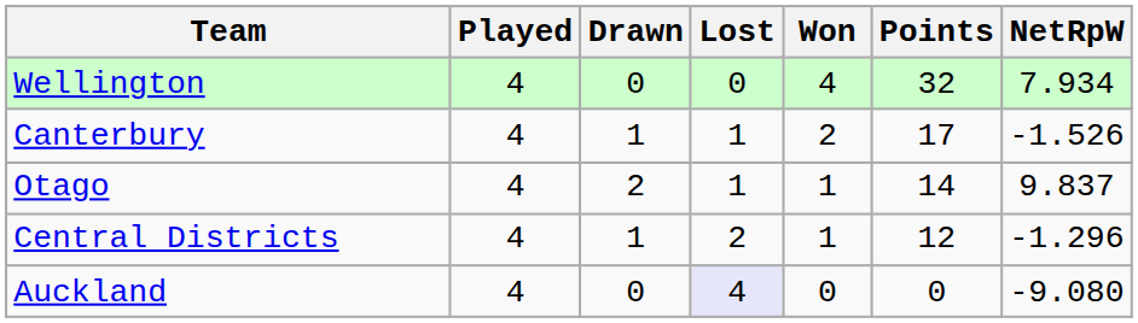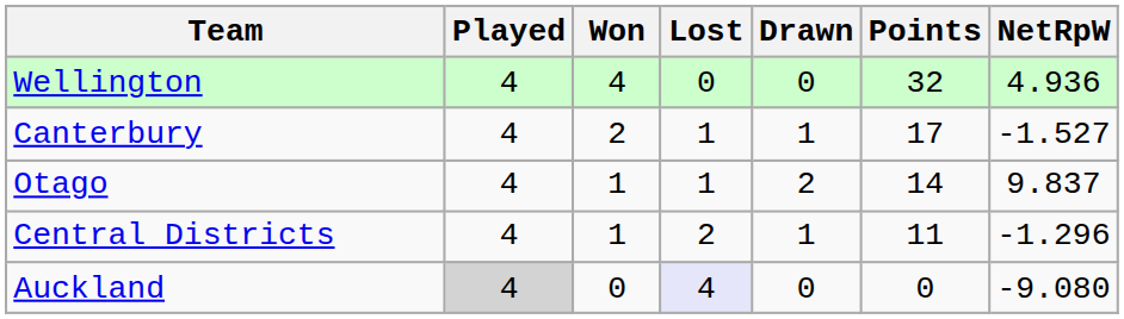columns swapped: Won <-> Drawn
Wellington | NetRpW: 7.934 -> 4.936
Canterbury | NetRpW: -1.526 -> -1.527
Central Districts | Points: 12 -> 11
Auckland | Played: no background -> lightgrey background
